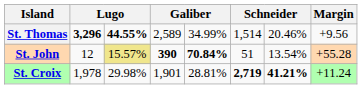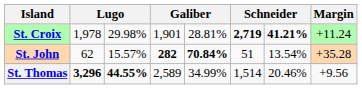rows swapped: St. Croix <-> St. Thomas
St. John | column 2: 12 -> 62
St. John | column 3: khaki background -> no background
St. John | column 4: 390 -> 282
St. John | Margin: +55.28 -> +35.28
